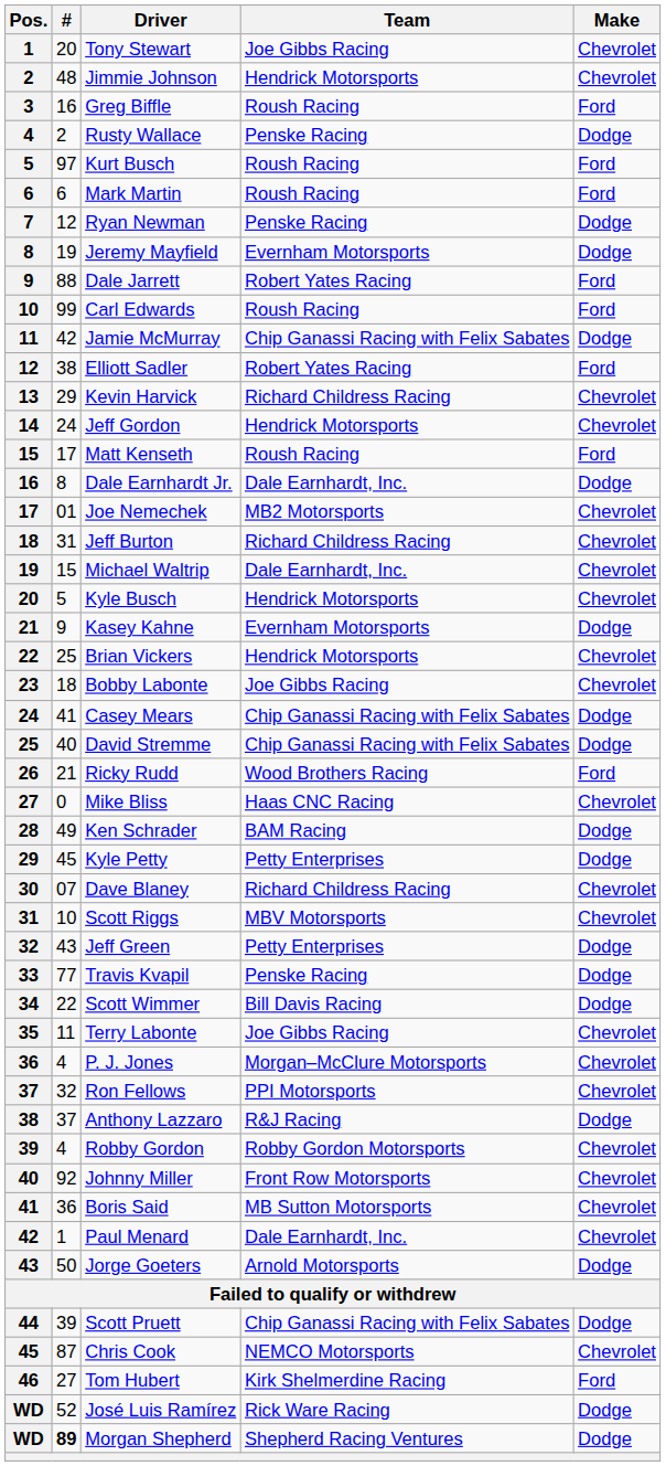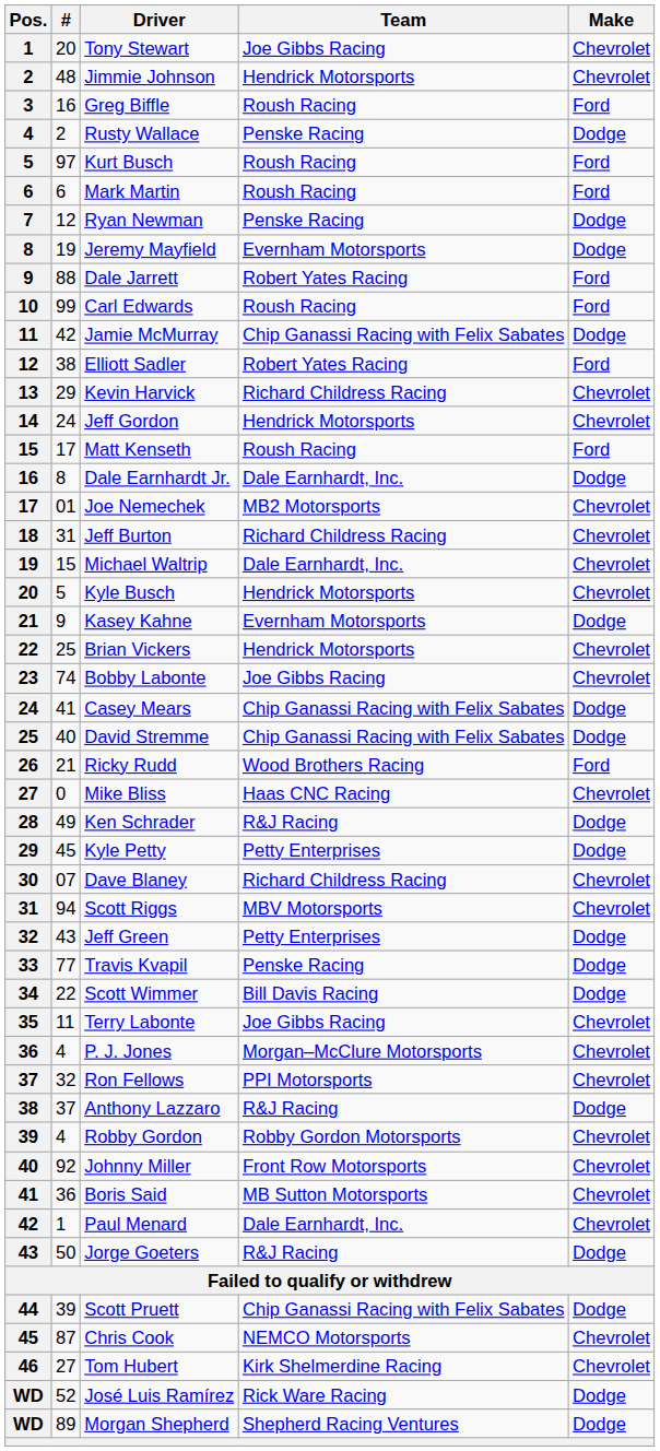Bobby Labonte | #: 18 -> 74
Ken Schrader | Team: BAM Racing -> R&J Racing
Scott Riggs | #: 10 -> 94
Jorge Goeters | Team: Arnold Motorsports -> R&J Racing
Tom Hubert | Make: Ford -> Chevrolet
Morgan Shepherd | #: bold -> normal
